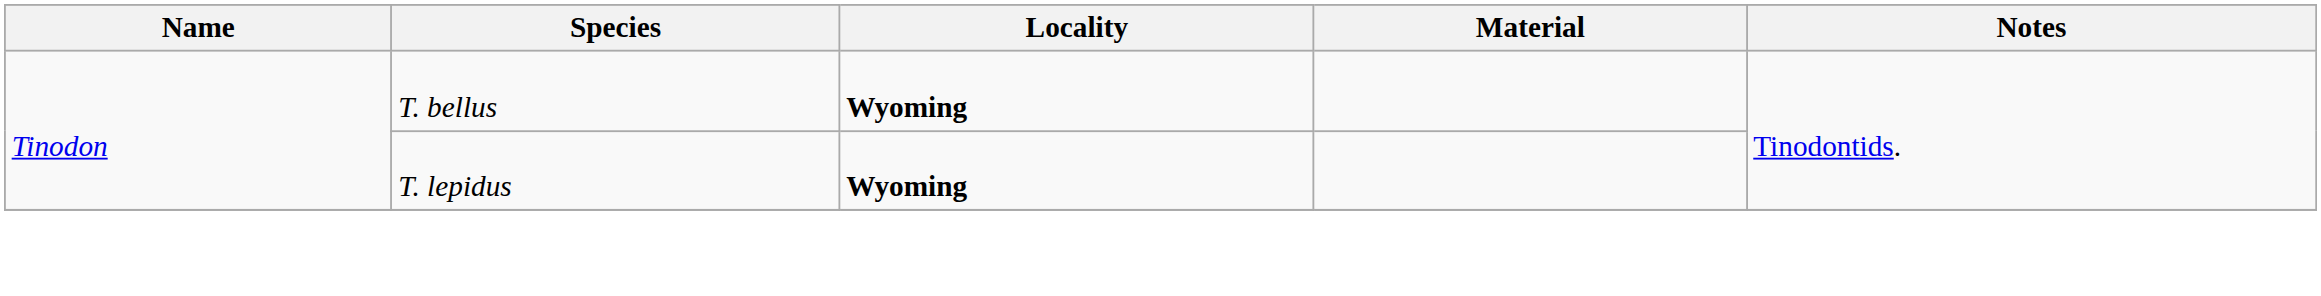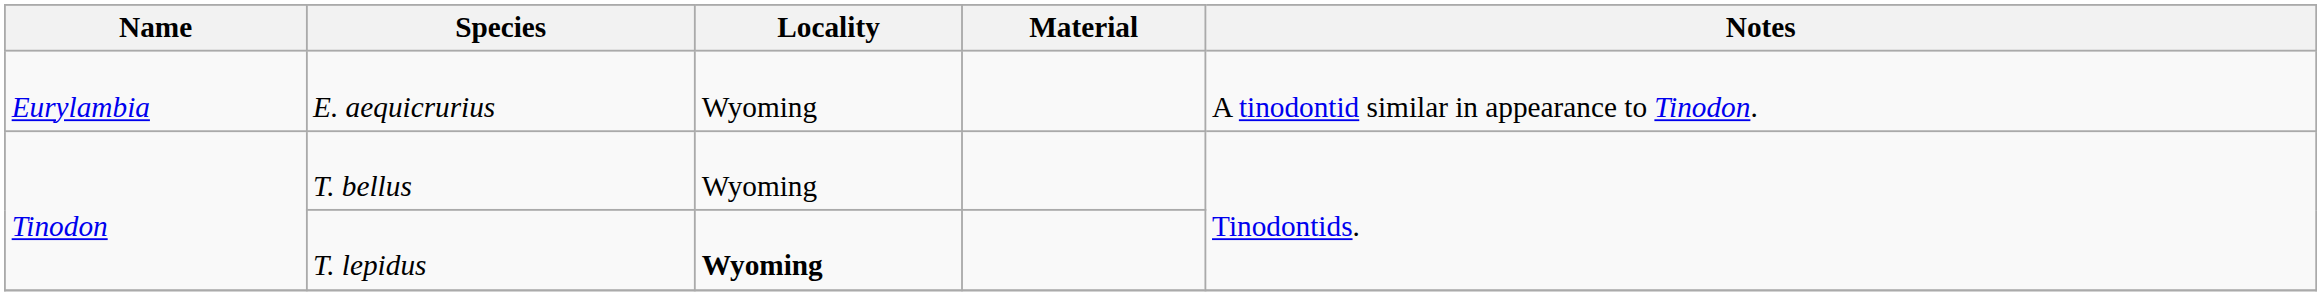+ row: Eurylambia | E. aequicrurius | Wyoming | A tinodontid similar in appearance to Tinodon.
T. bellus | Locality: bold -> normal
